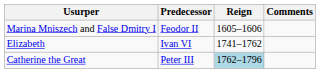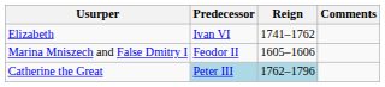rows swapped: Marina Mniszech and False Dmitry I <-> Elizabeth
Catherine the Great | Predecessor: no background -> lightblue background
